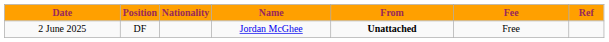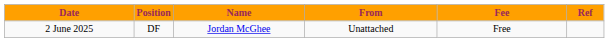- column: Nationality
2 June 2025 | From: bold -> normal
